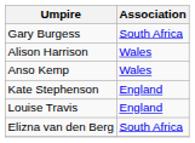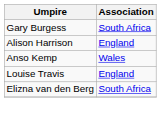Alison Harrison | Association: Wales -> England
- row: Kate Stephenson | England
